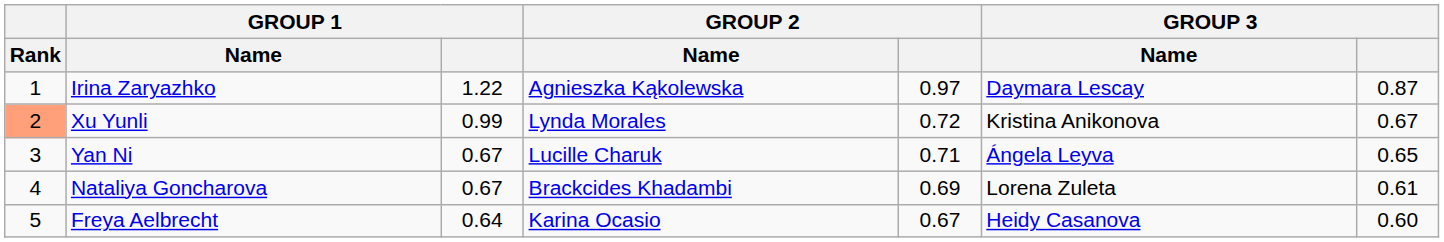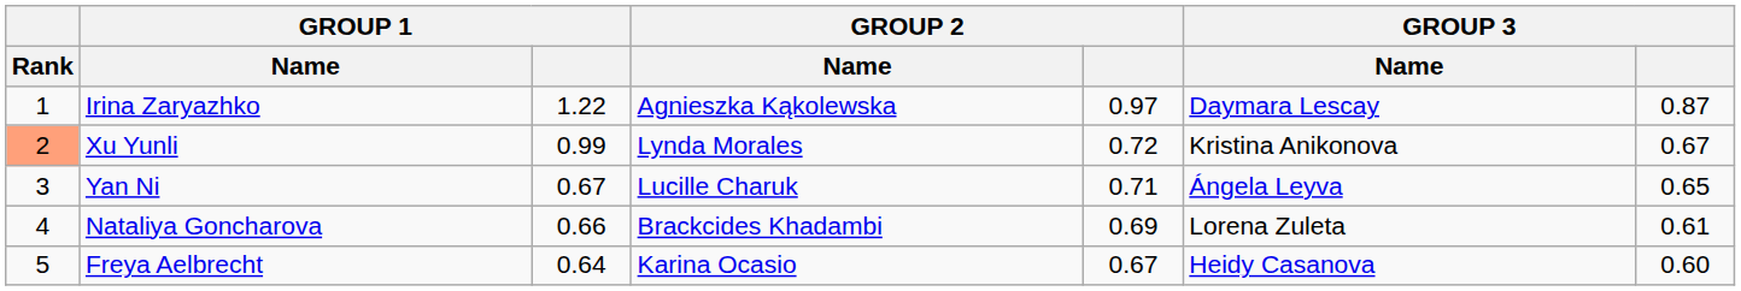Nataliya Goncharova | GROUP 1: 0.67 -> 0.66
